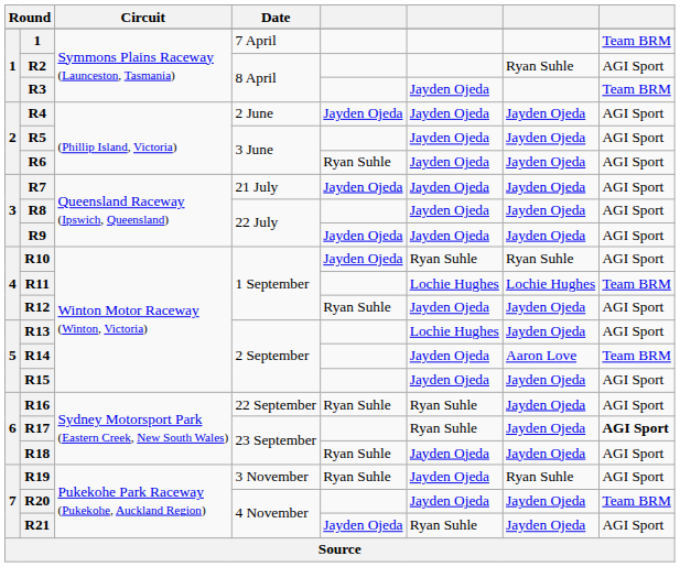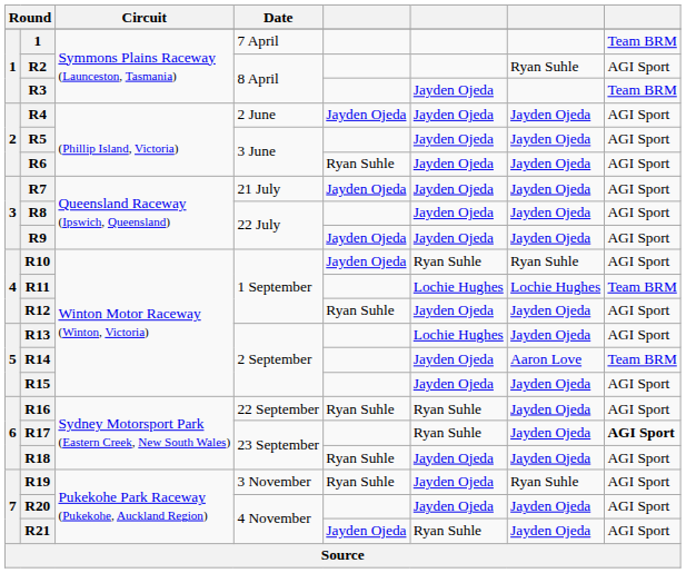R20 | column 8: Team BRM -> AGI Sport
